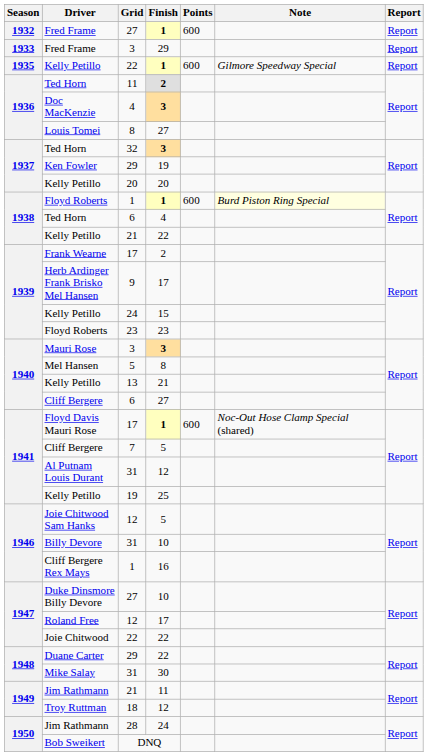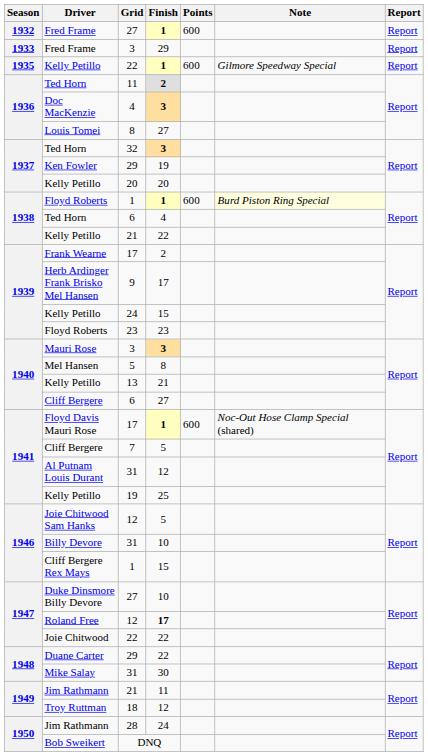Cliff Bergere Rex Mays | Finish: 16 -> 15
Roland Free | Finish: normal -> bold
